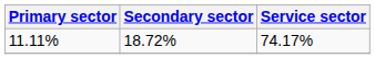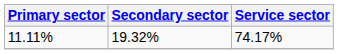11.11% | Secondary sector: 18.72% -> 19.32%
